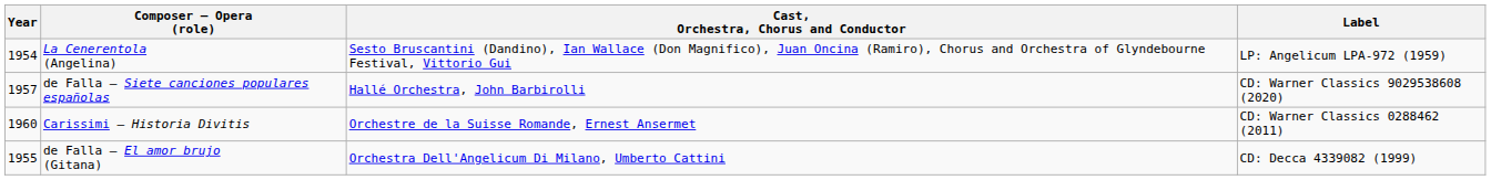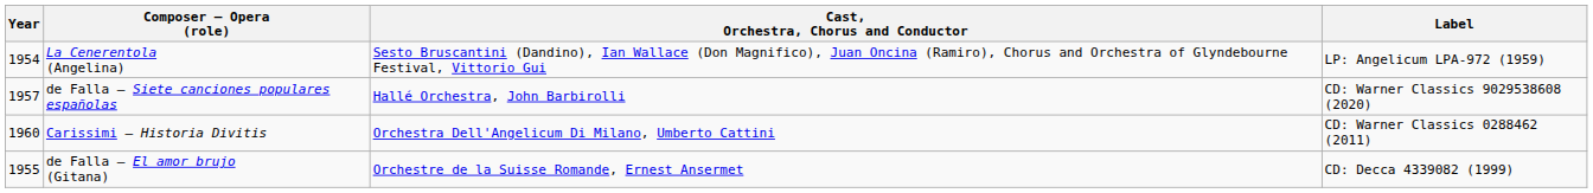Carissimi – Historia Divitis | Cast, Orchestra, Chorus and Conductor: Orchestre de la Suisse Romande, Ernest Ansermet -> Orchestra Dell'Angelicum Di Milano, Umberto Cattini
de Falla – El amor brujo (Gitana) | Cast, Orchestra, Chorus and Conductor: Orchestra Dell'Angelicum Di Milano, Umberto Cattini -> Orchestre de la Suisse Romande, Ernest Ansermet
